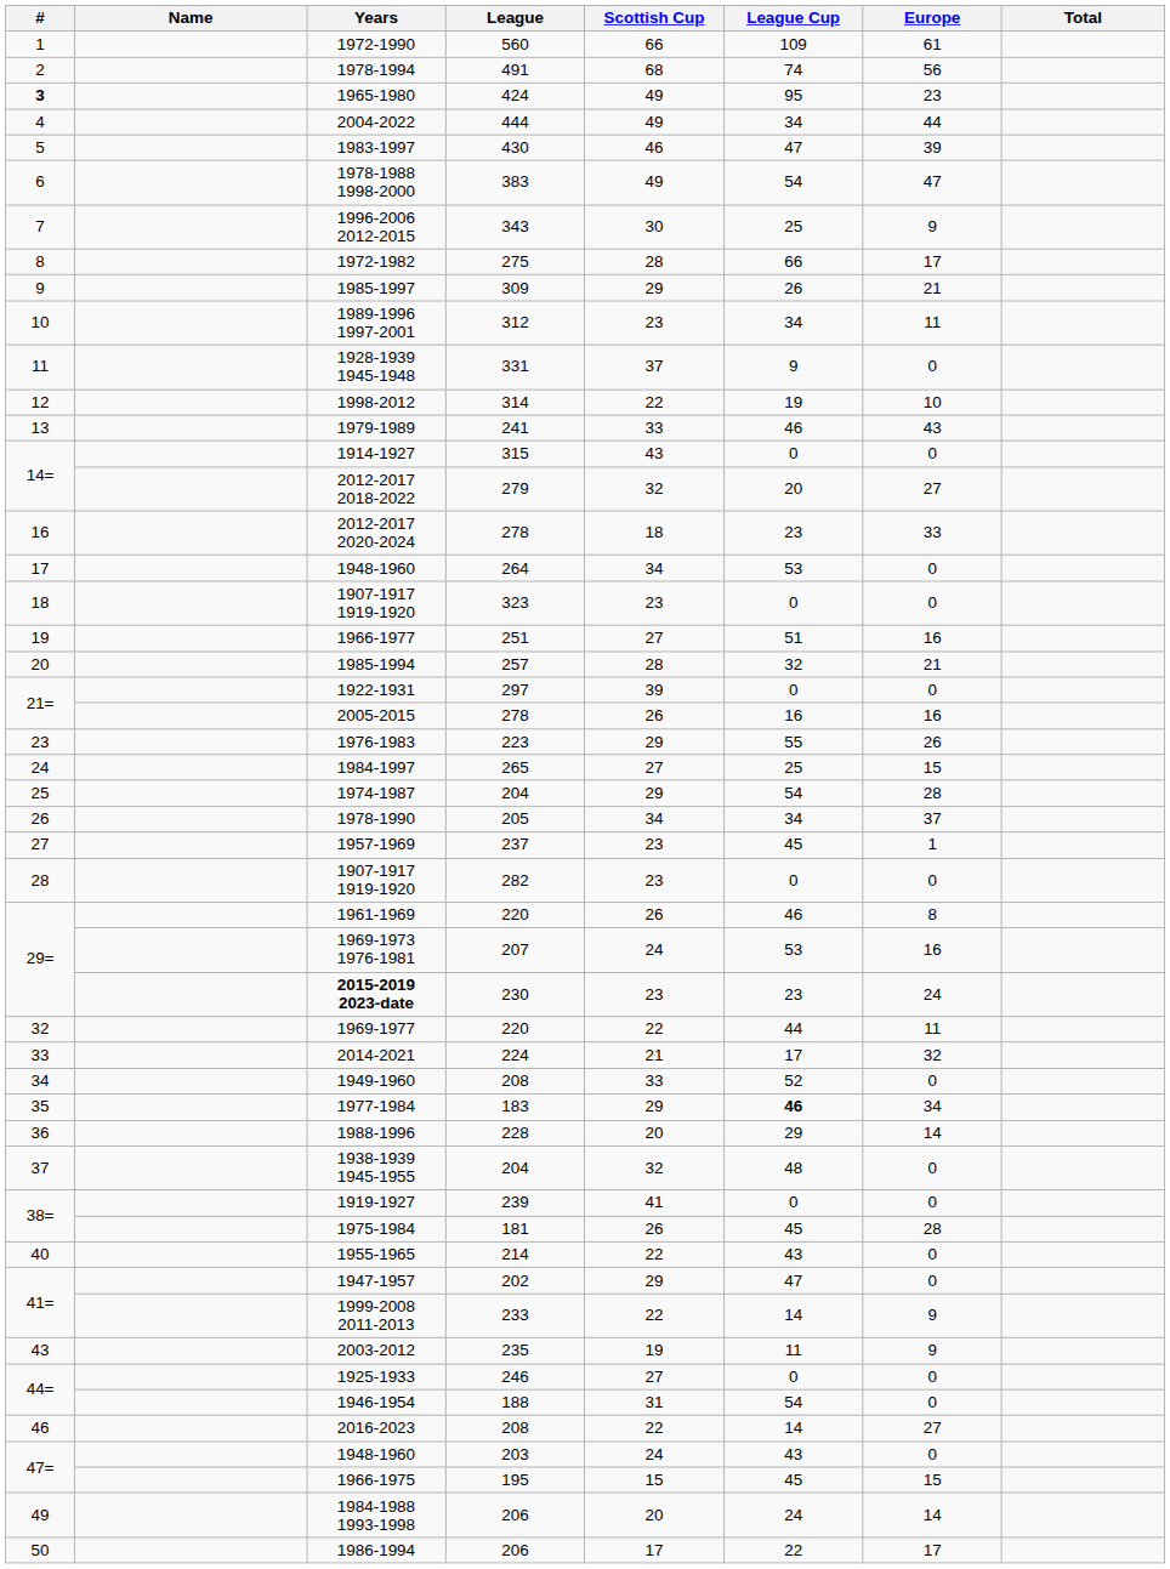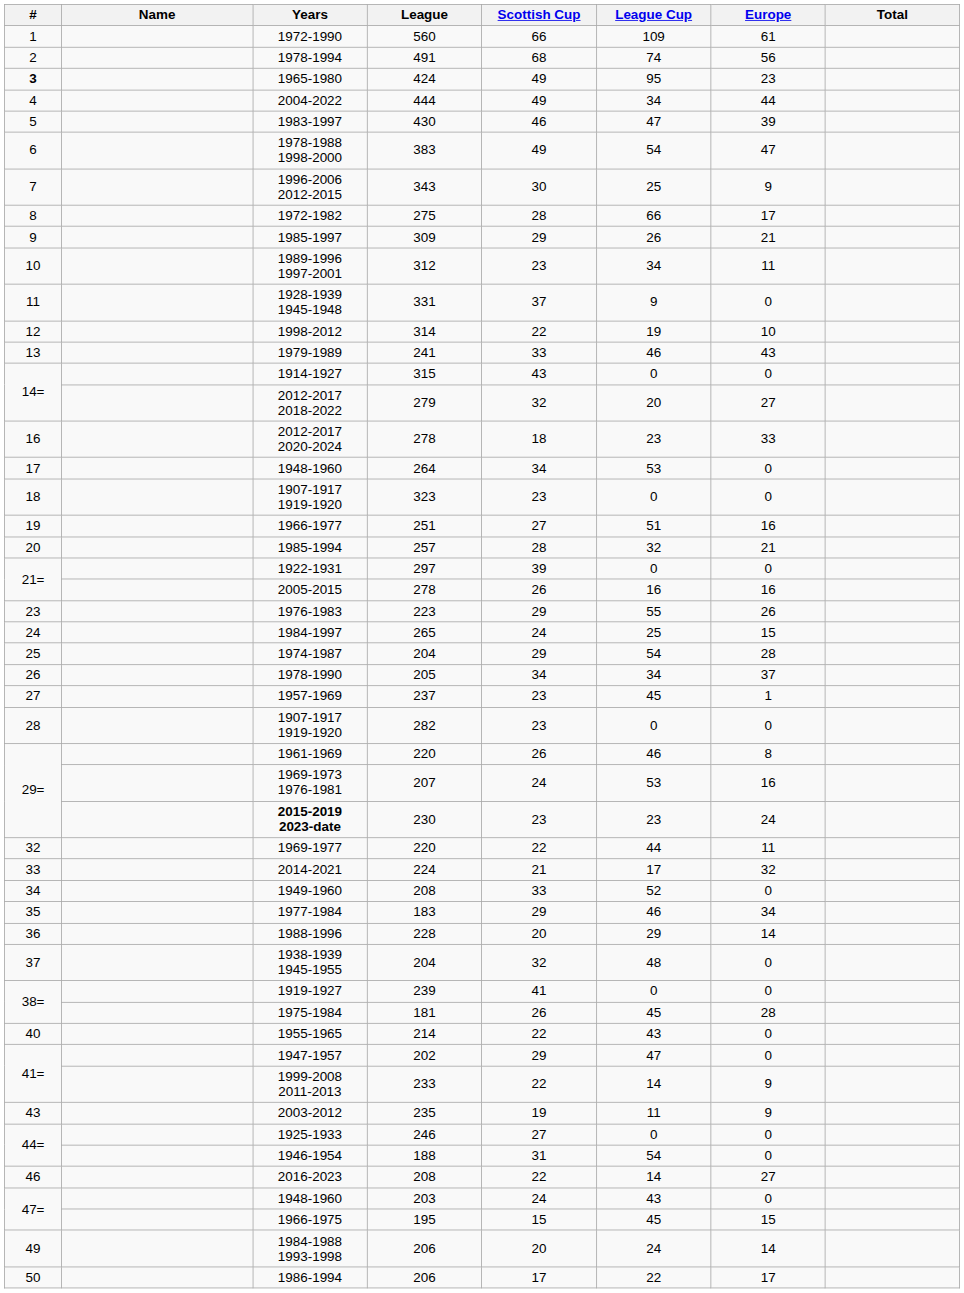1984-1997 | Scottish Cup: 27 -> 24
1977-1984 | League Cup: bold -> normal
